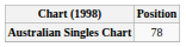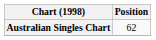Australian Singles Chart | Position: 78 -> 62
